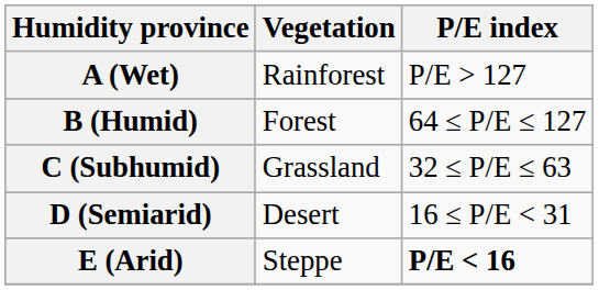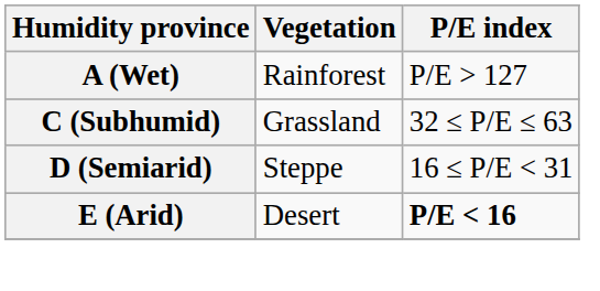- row: B (Humid) | Forest | 64 ≤ P/E ≤ 127
D (Semiarid) | Vegetation: Desert -> Steppe
E (Arid) | Vegetation: Steppe -> Desert
